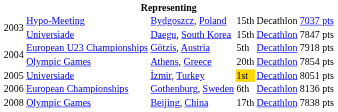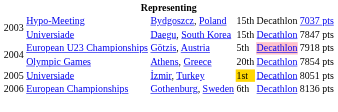Götzis, Austria | column 5: no background -> pink background
- row: 2008 | Olympic Games | Beijing, China | 17th | Decathlon | 7838 pts
